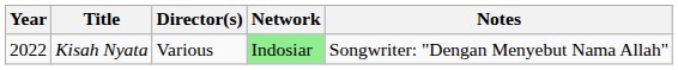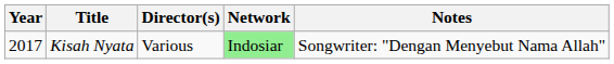Kisah Nyata | Year: 2022 -> 2017
